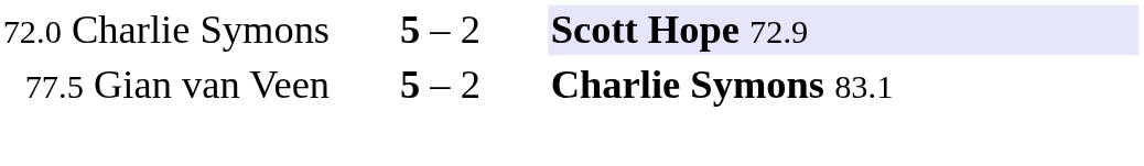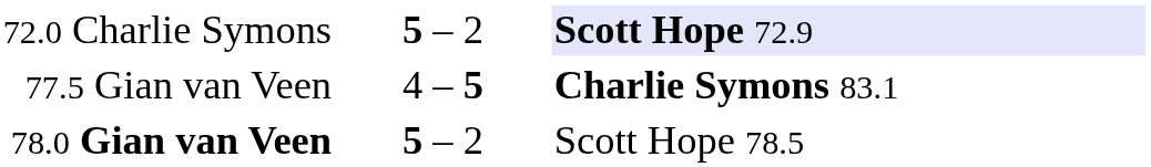77.5 Gian van Veen | column 2: 5 – 2 -> 4 – 5
+ row: 78.0 Gian van Veen | 5 – 2 | Scott Hope 78.5
